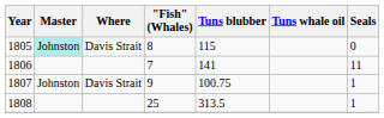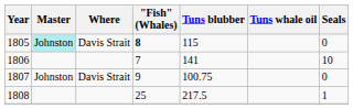1805 | "Fish" (Whales): normal -> bold
1806 | Seals: 11 -> 10
1807 | Seals: 1 -> 0
1808 | Tuns blubber: 313.5 -> 217.5
